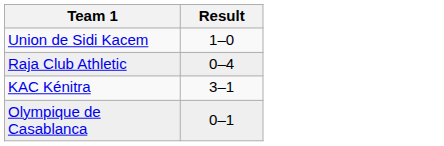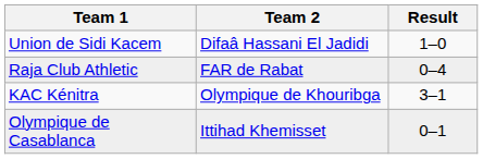+ column: Team 2 | Difaâ Hassani El Jadidi | FAR de Rabat | Olympique de Khouribga | Ittihad Khemisset
